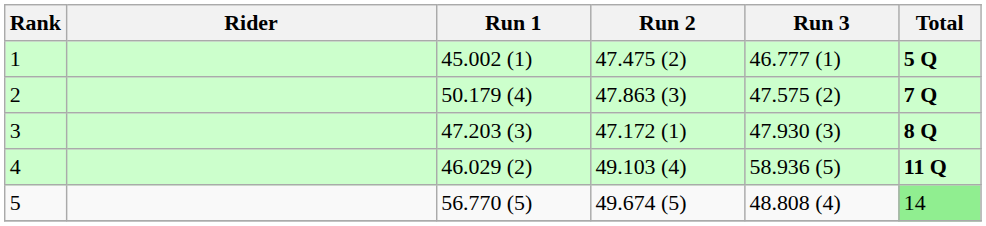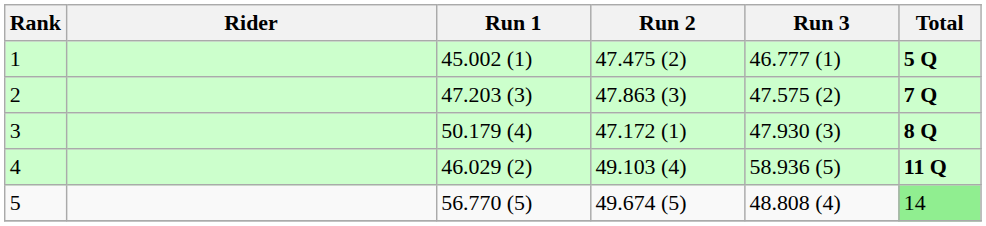2 | Run 1: 50.179 (4) -> 47.203 (3)
3 | Run 1: 47.203 (3) -> 50.179 (4)
